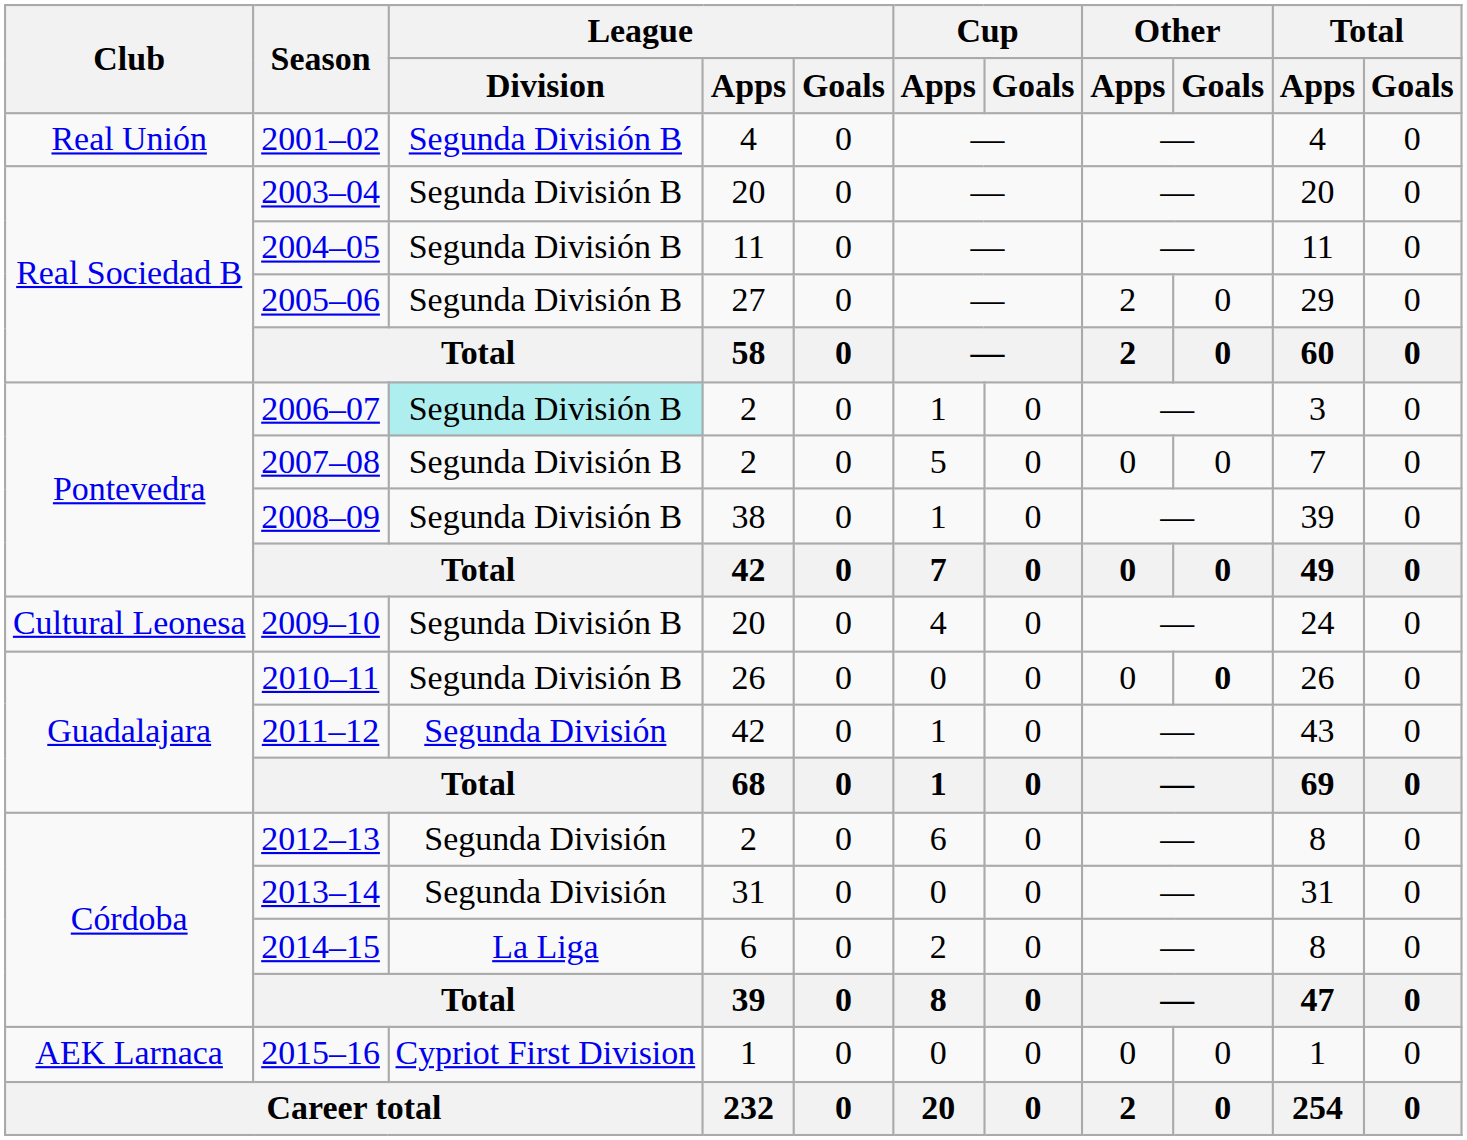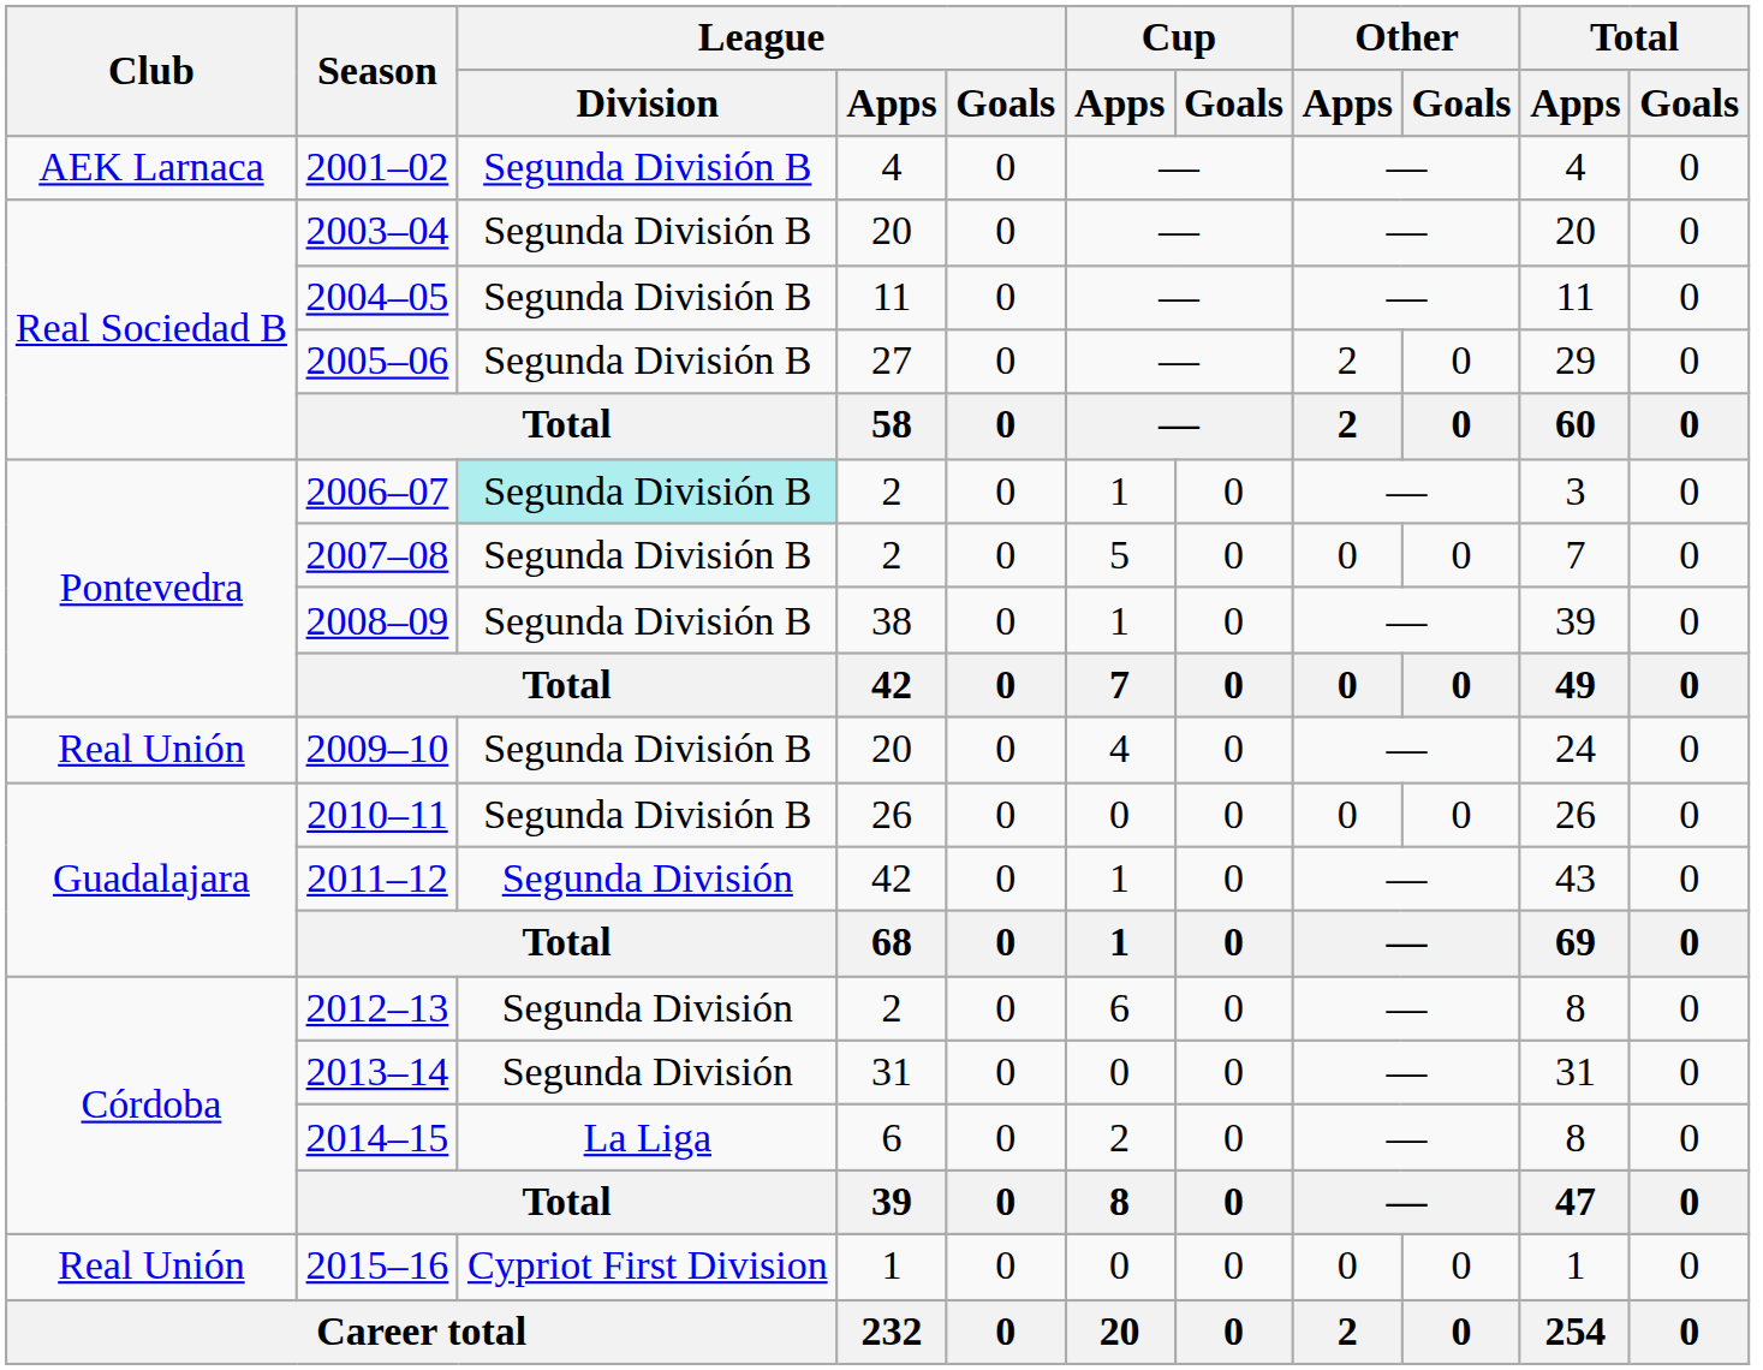2001–02 | Club: Real Unión -> AEK Larnaca
2009–10 | Club: Cultural Leonesa -> Real Unión
2010–11 | Other / Goals: bold -> normal
2015–16 | Club: AEK Larnaca -> Real Unión
